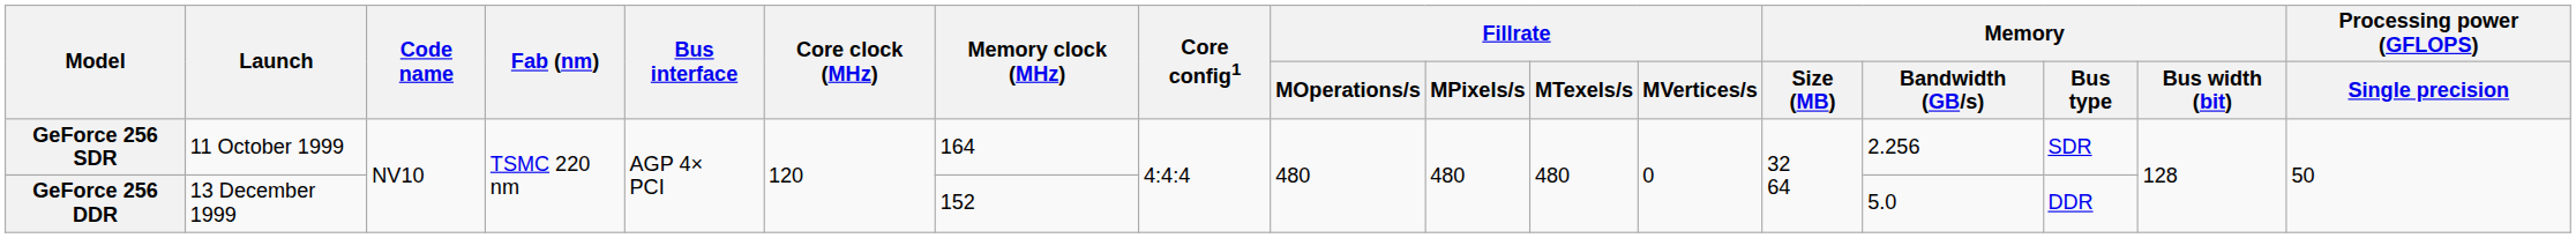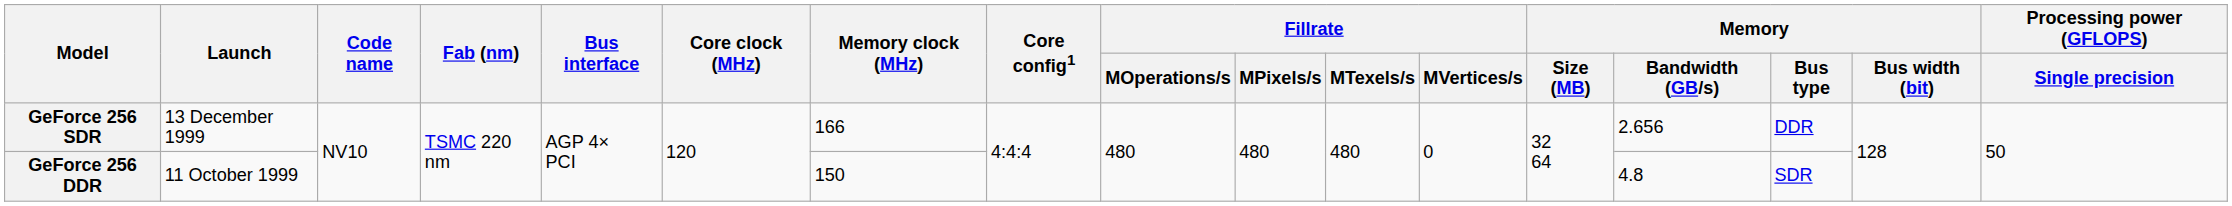GeForce 256 SDR | Launch: 11 October 1999 -> 13 December 1999
GeForce 256 SDR | Memory clock (MHz): 164 -> 166
GeForce 256 SDR | Memory / Bandwidth (GB/s): 2.256 -> 2.656
GeForce 256 SDR | Memory / Bus type: SDR -> DDR
GeForce 256 DDR | Launch: 13 December 1999 -> 11 October 1999
GeForce 256 DDR | Memory clock (MHz): 152 -> 150
GeForce 256 DDR | Memory / Bandwidth (GB/s): 5.0 -> 4.8
GeForce 256 DDR | Memory / Bus type: DDR -> SDR
